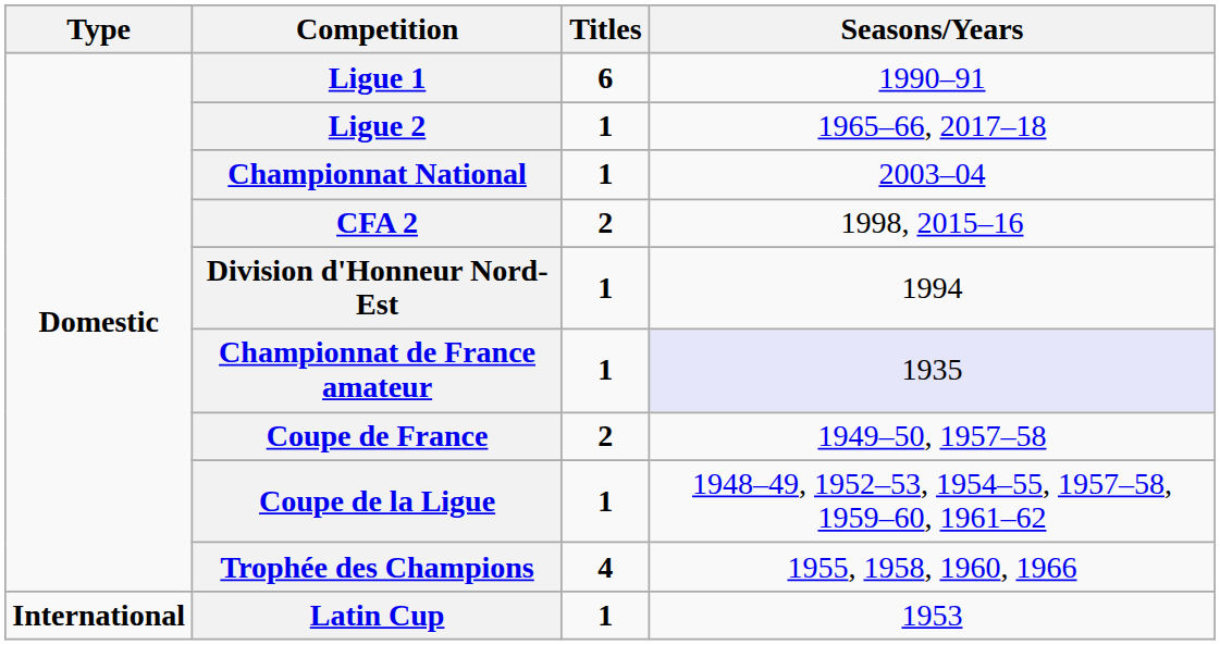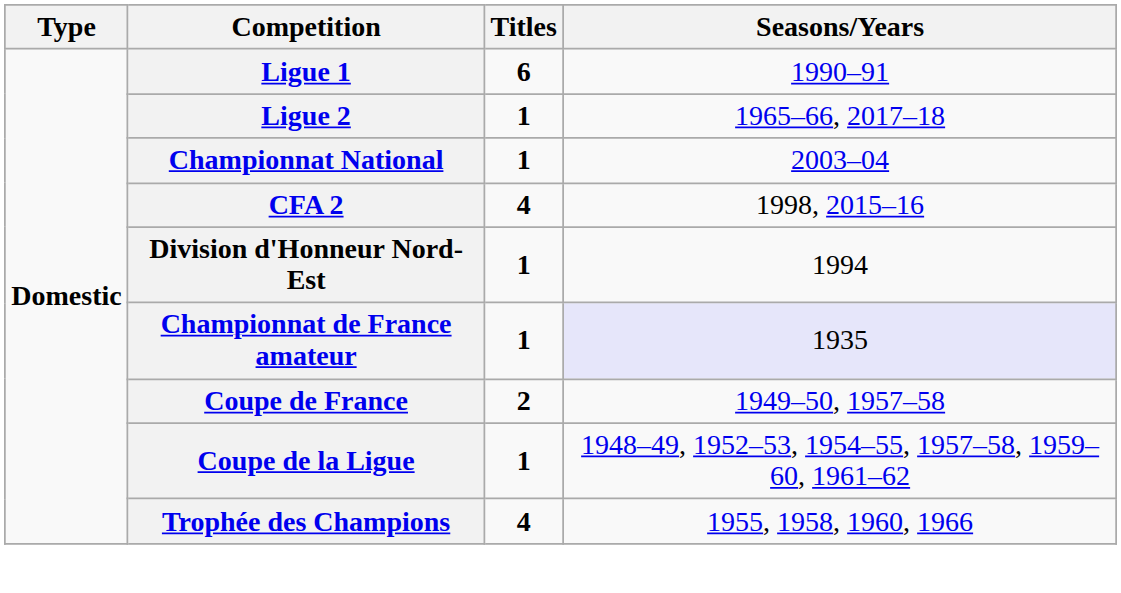CFA 2 | Titles: 2 -> 4
- row: International | Latin Cup | 1 | 1953
